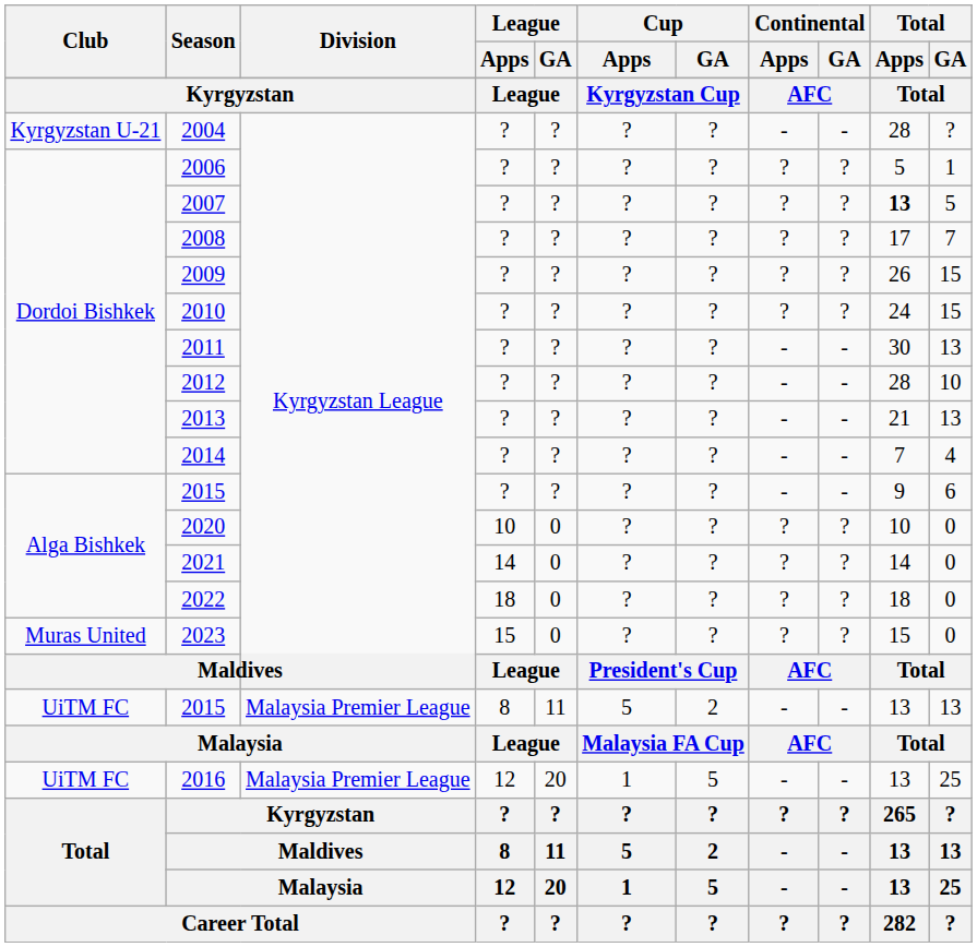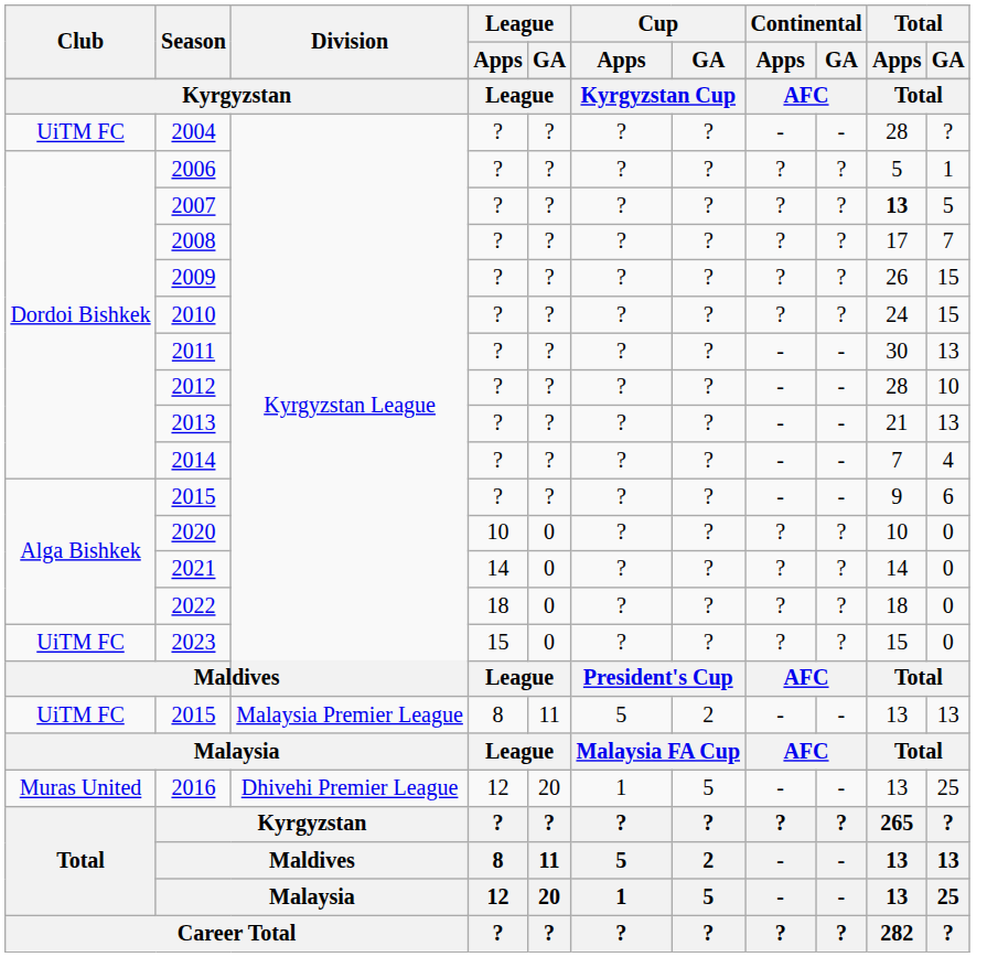2004 | Club: Kyrgyzstan U-21 -> UiTM FC
2023 | Club: Muras United -> UiTM FC
2016 | Club: UiTM FC -> Muras United
2016 | Division: Malaysia Premier League -> Dhivehi Premier League
